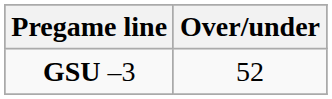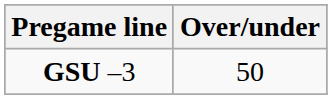GSU –3 | Over/under: 52 -> 50
